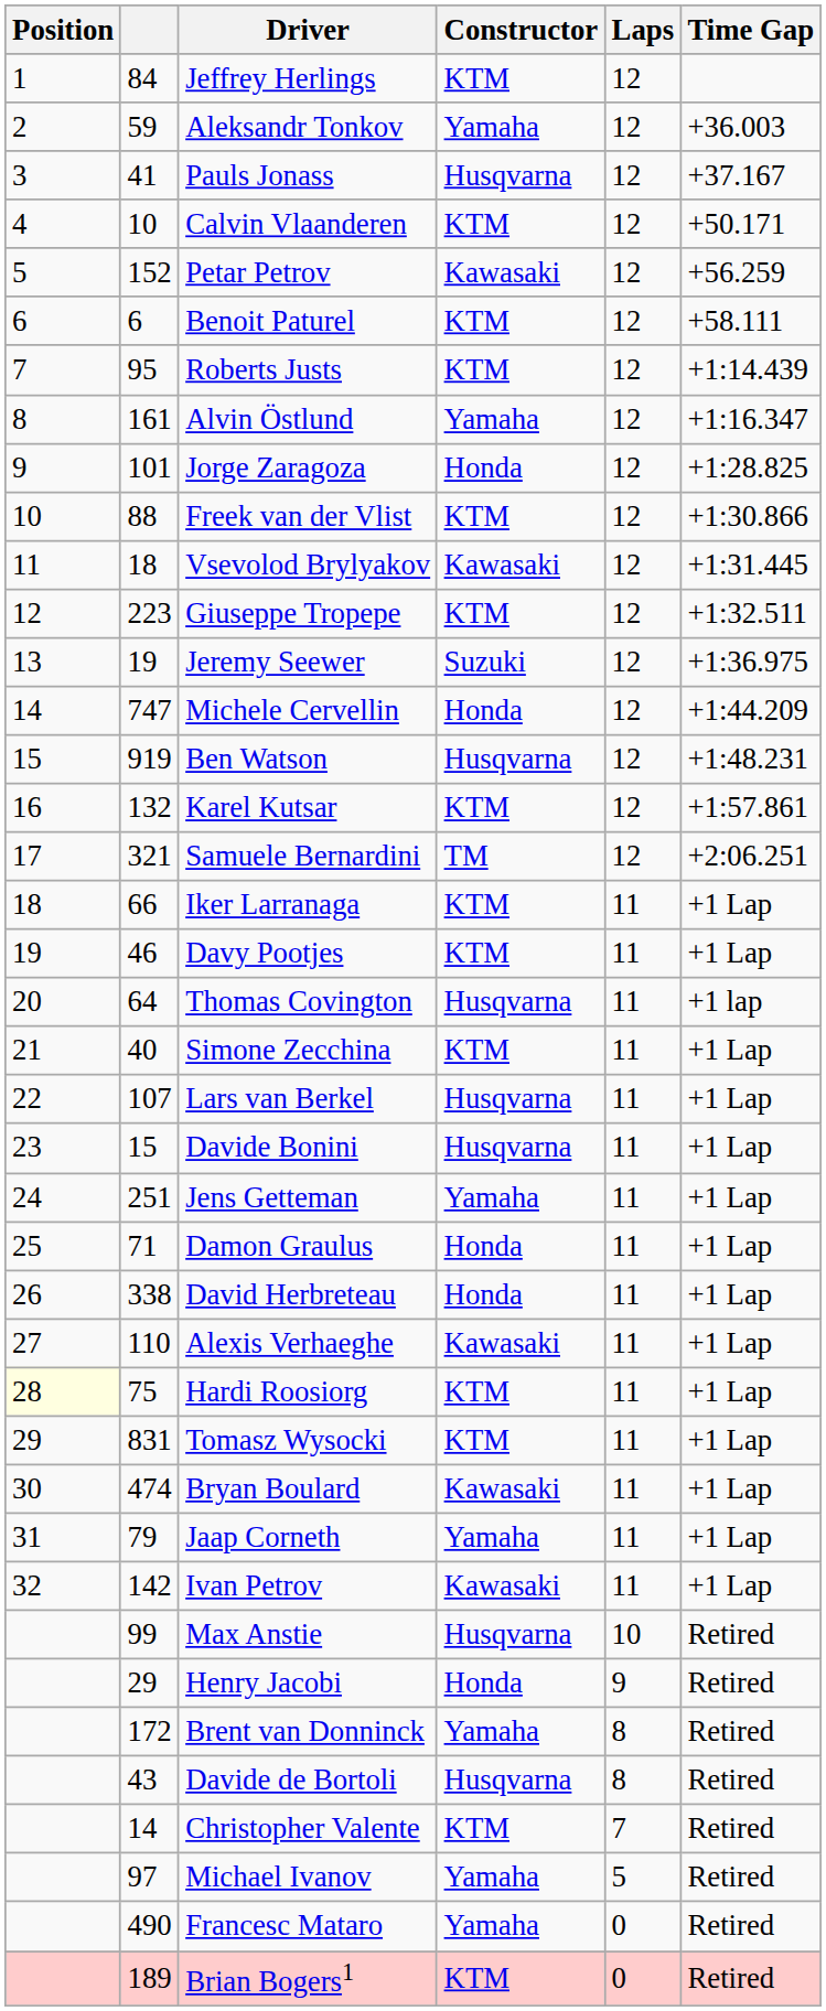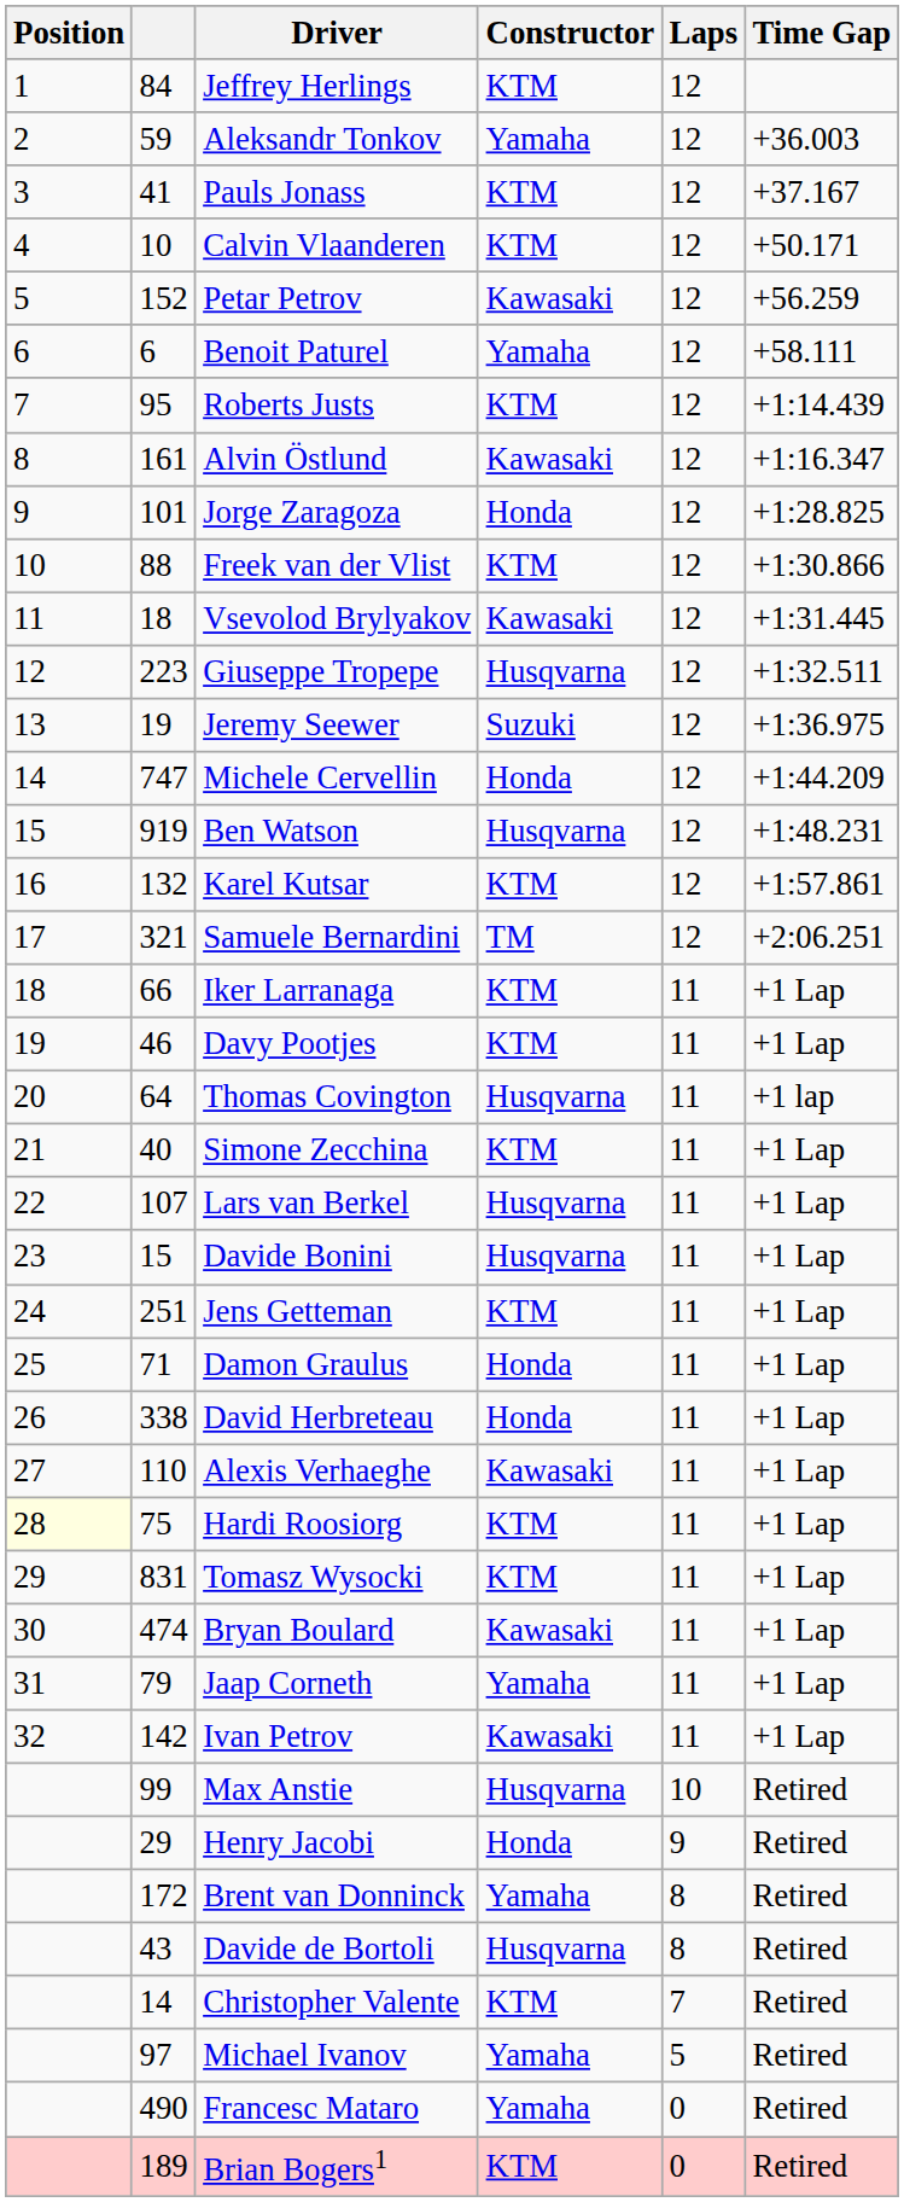Pauls Jonass | Constructor: Husqvarna -> KTM
Benoit Paturel | Constructor: KTM -> Yamaha
Alvin Östlund | Constructor: Yamaha -> Kawasaki
Giuseppe Tropepe | Constructor: KTM -> Husqvarna
Jens Getteman | Constructor: Yamaha -> KTM
